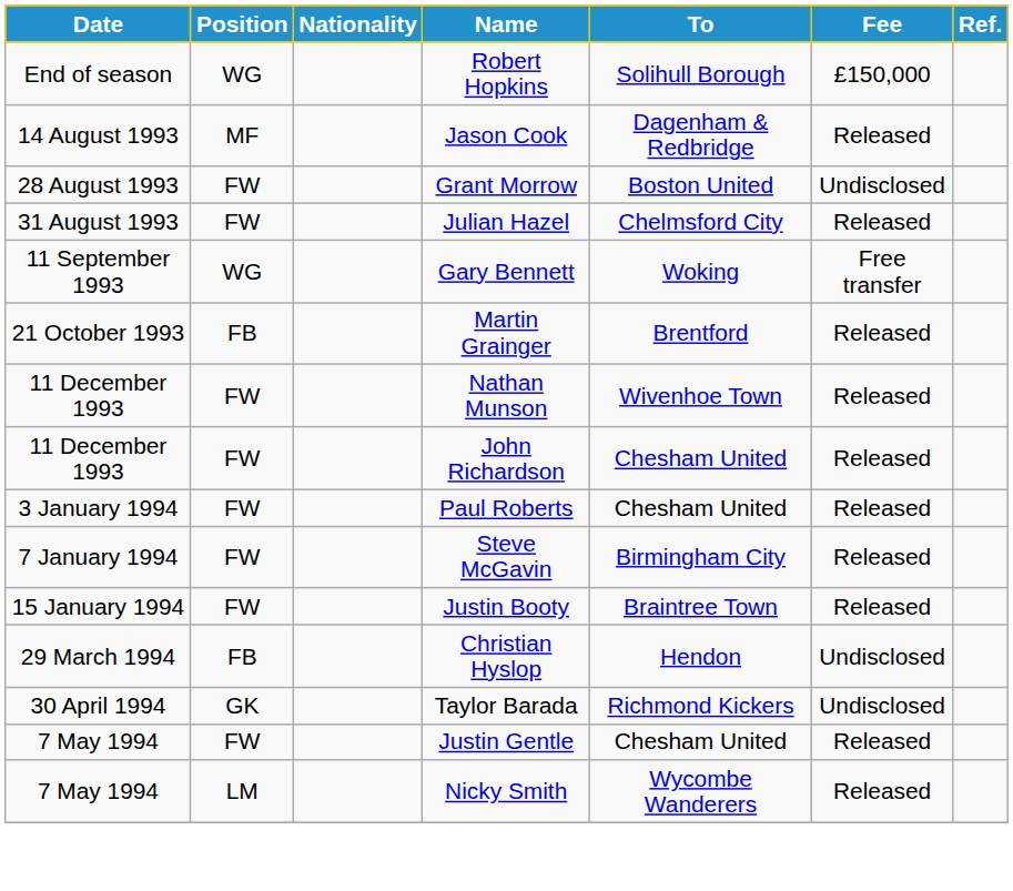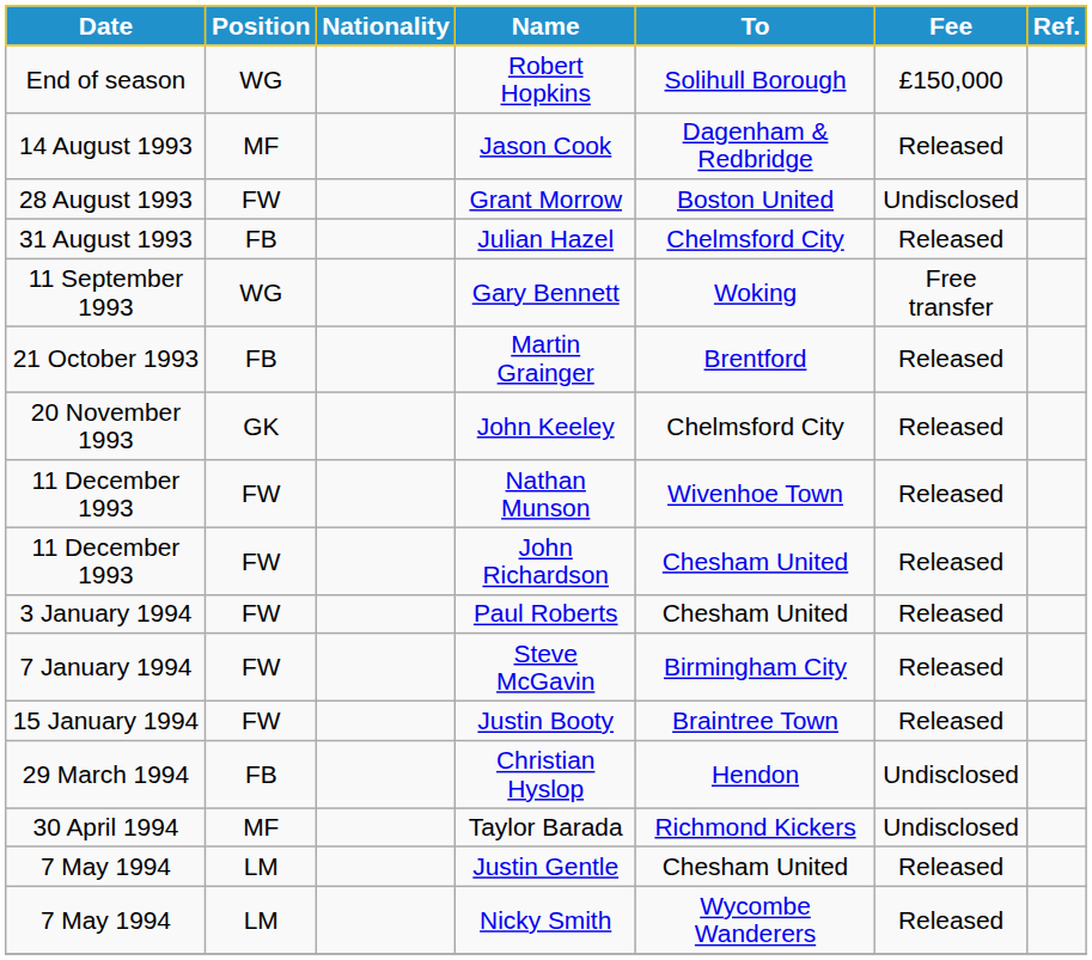Julian Hazel | Position: FW -> FB
+ row: 20 November 1993 | GK | John Keeley | Chelmsford City | Released
Taylor Barada | Position: GK -> MF
Justin Gentle | Position: FW -> LM
